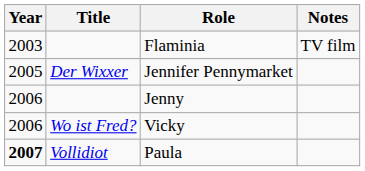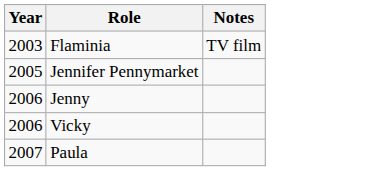- column: Title | Der Wixxer | Wo ist Fred? | Vollidiot
Paula | Year: bold -> normal
